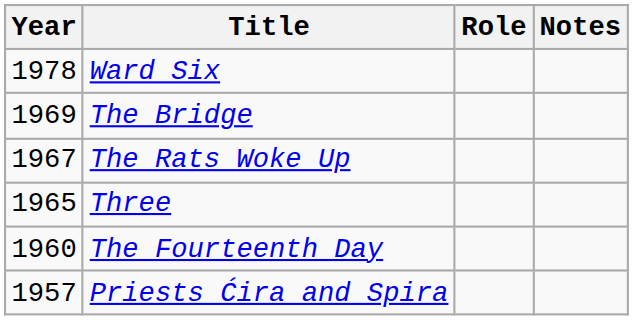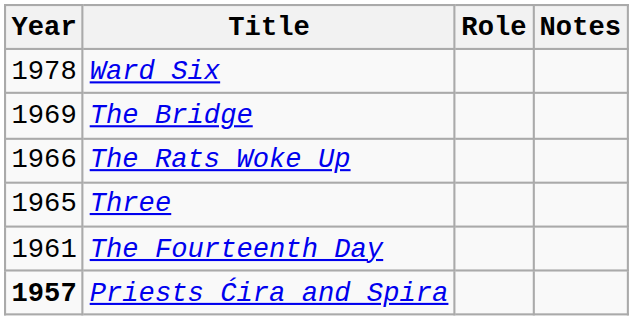The Rats Woke Up | Year: 1967 -> 1966
The Fourteenth Day | Year: 1960 -> 1961
Priests Ćira and Spira | Year: normal -> bold
